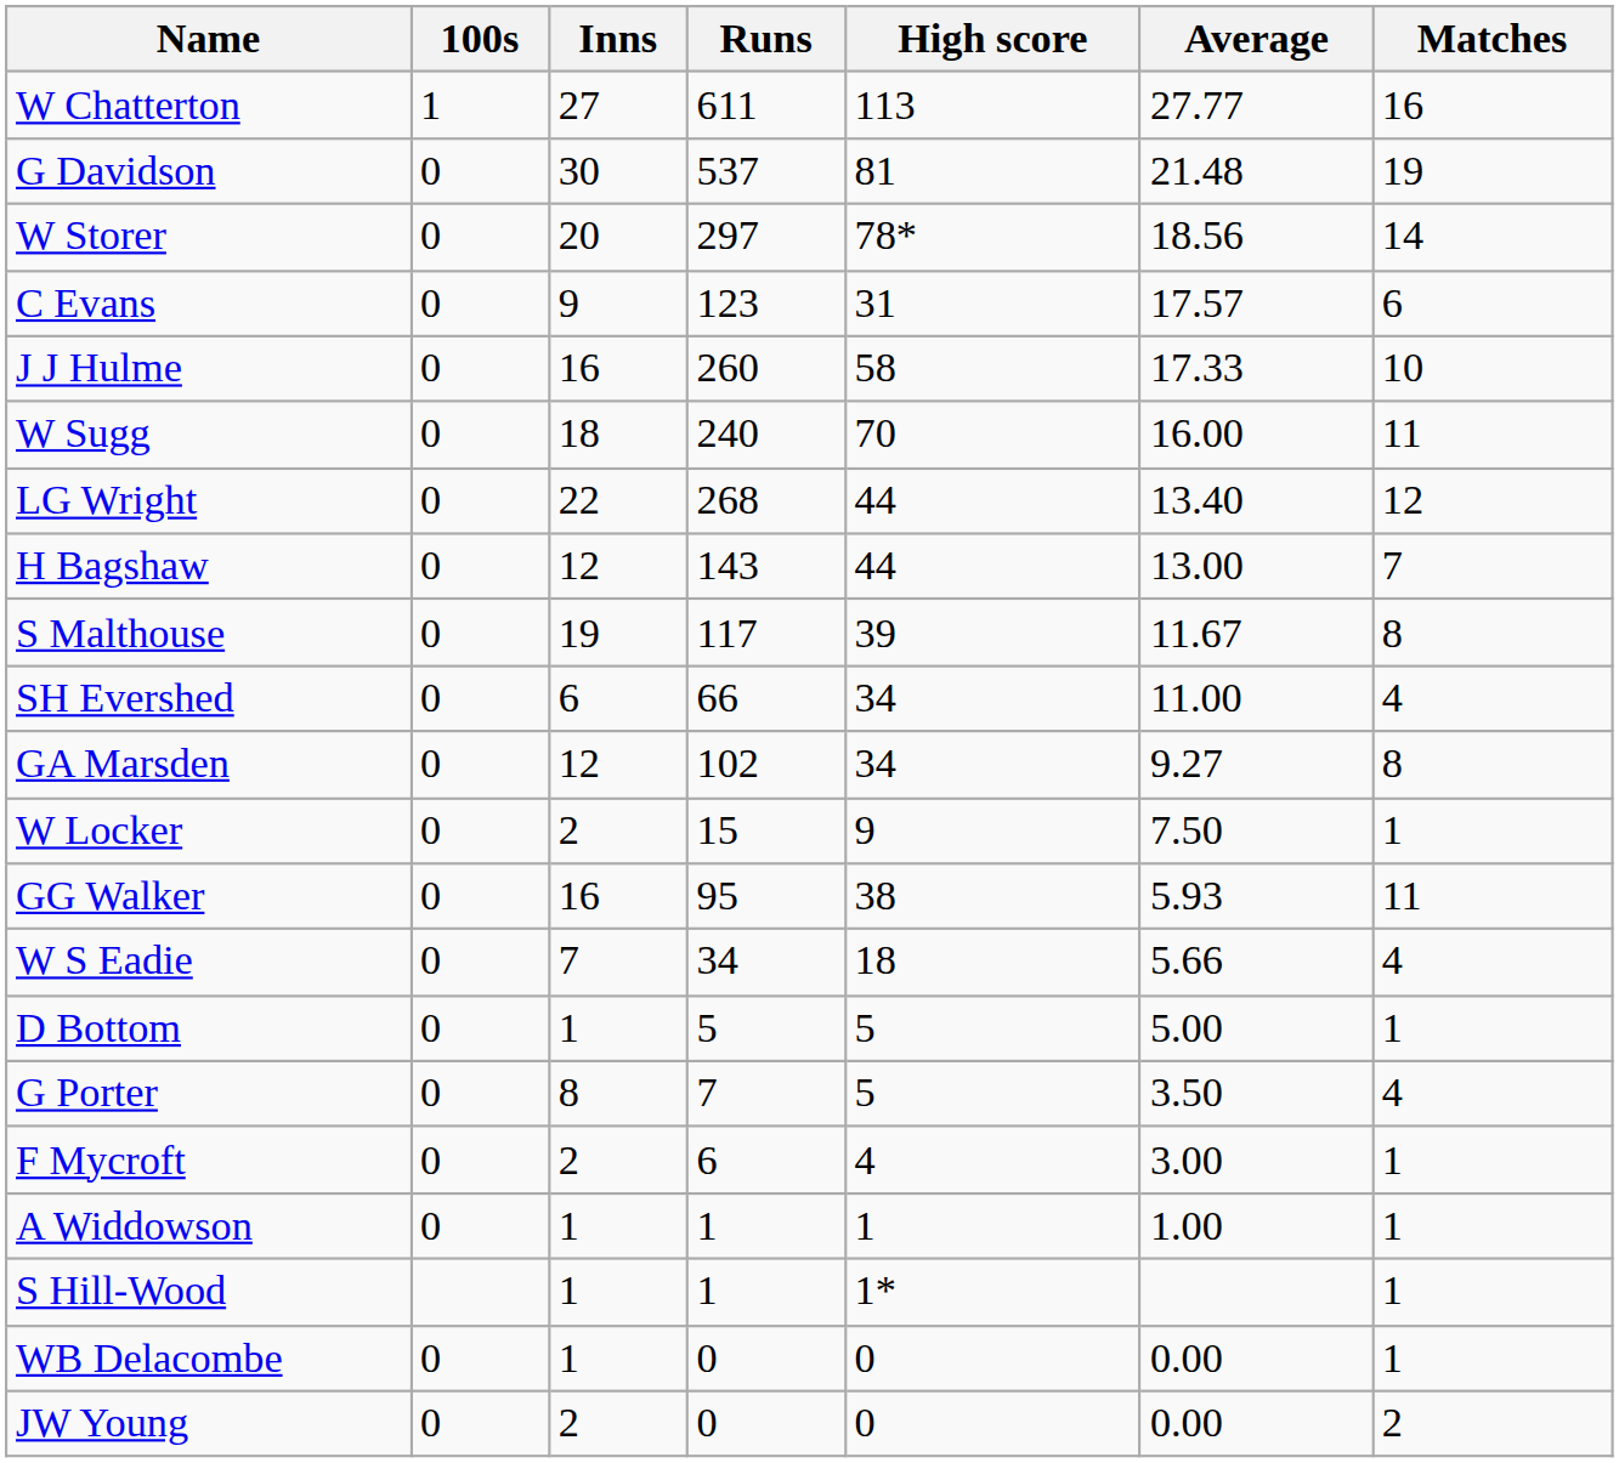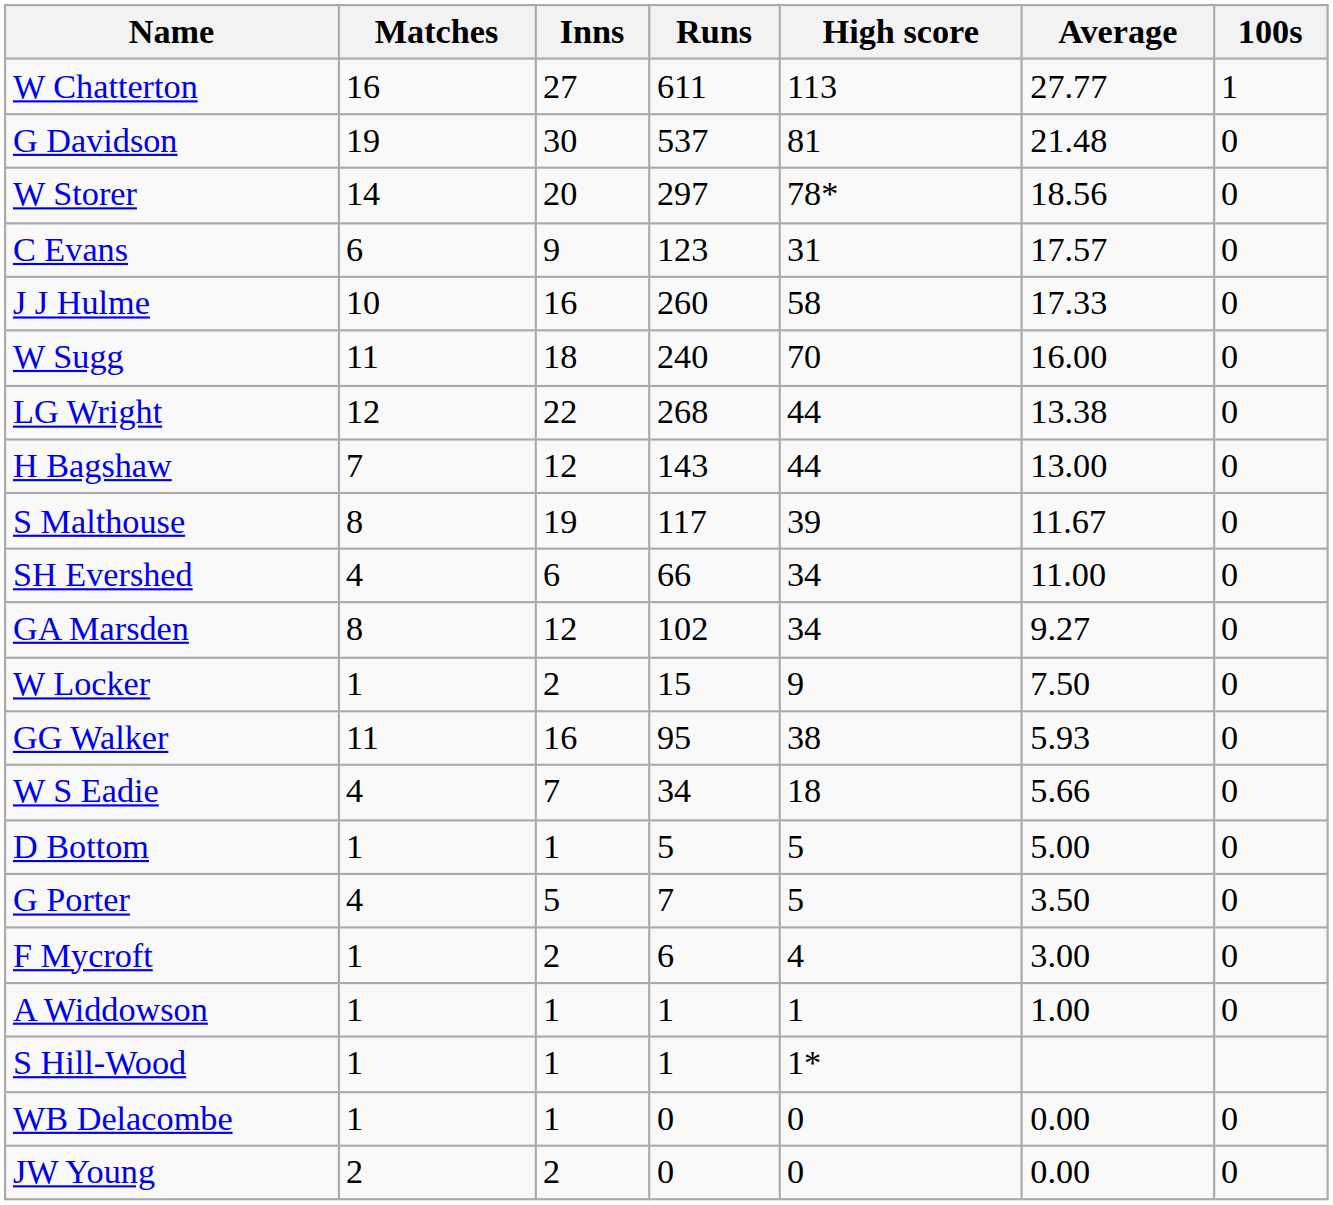columns swapped: Matches <-> 100s
LG Wright | Average: 13.40 -> 13.38
G Porter | Inns: 8 -> 5
